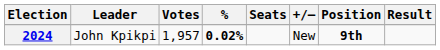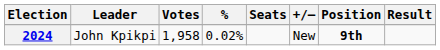2024 | Votes: 1,957 -> 1,958
2024 | %: bold -> normal
